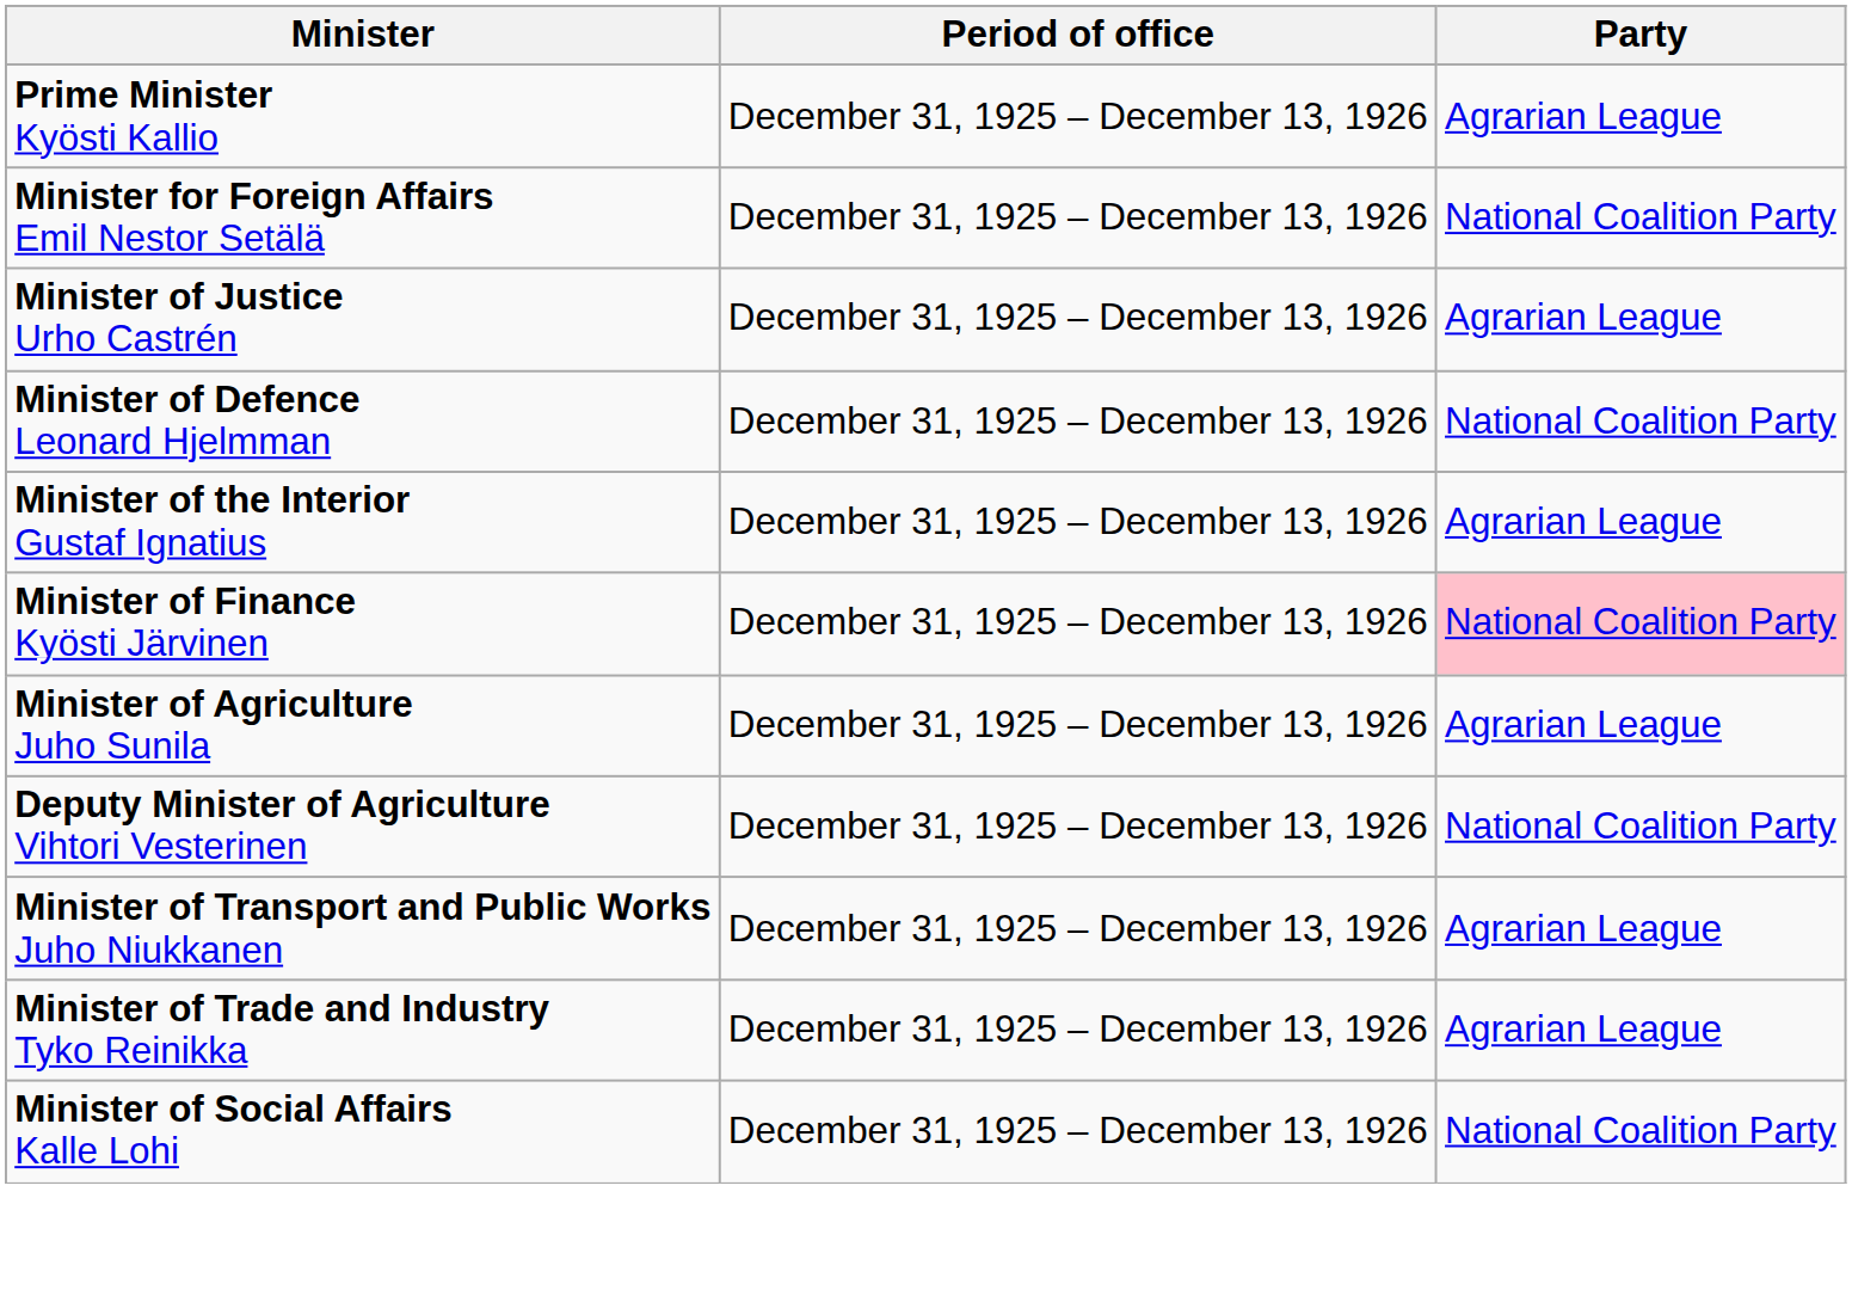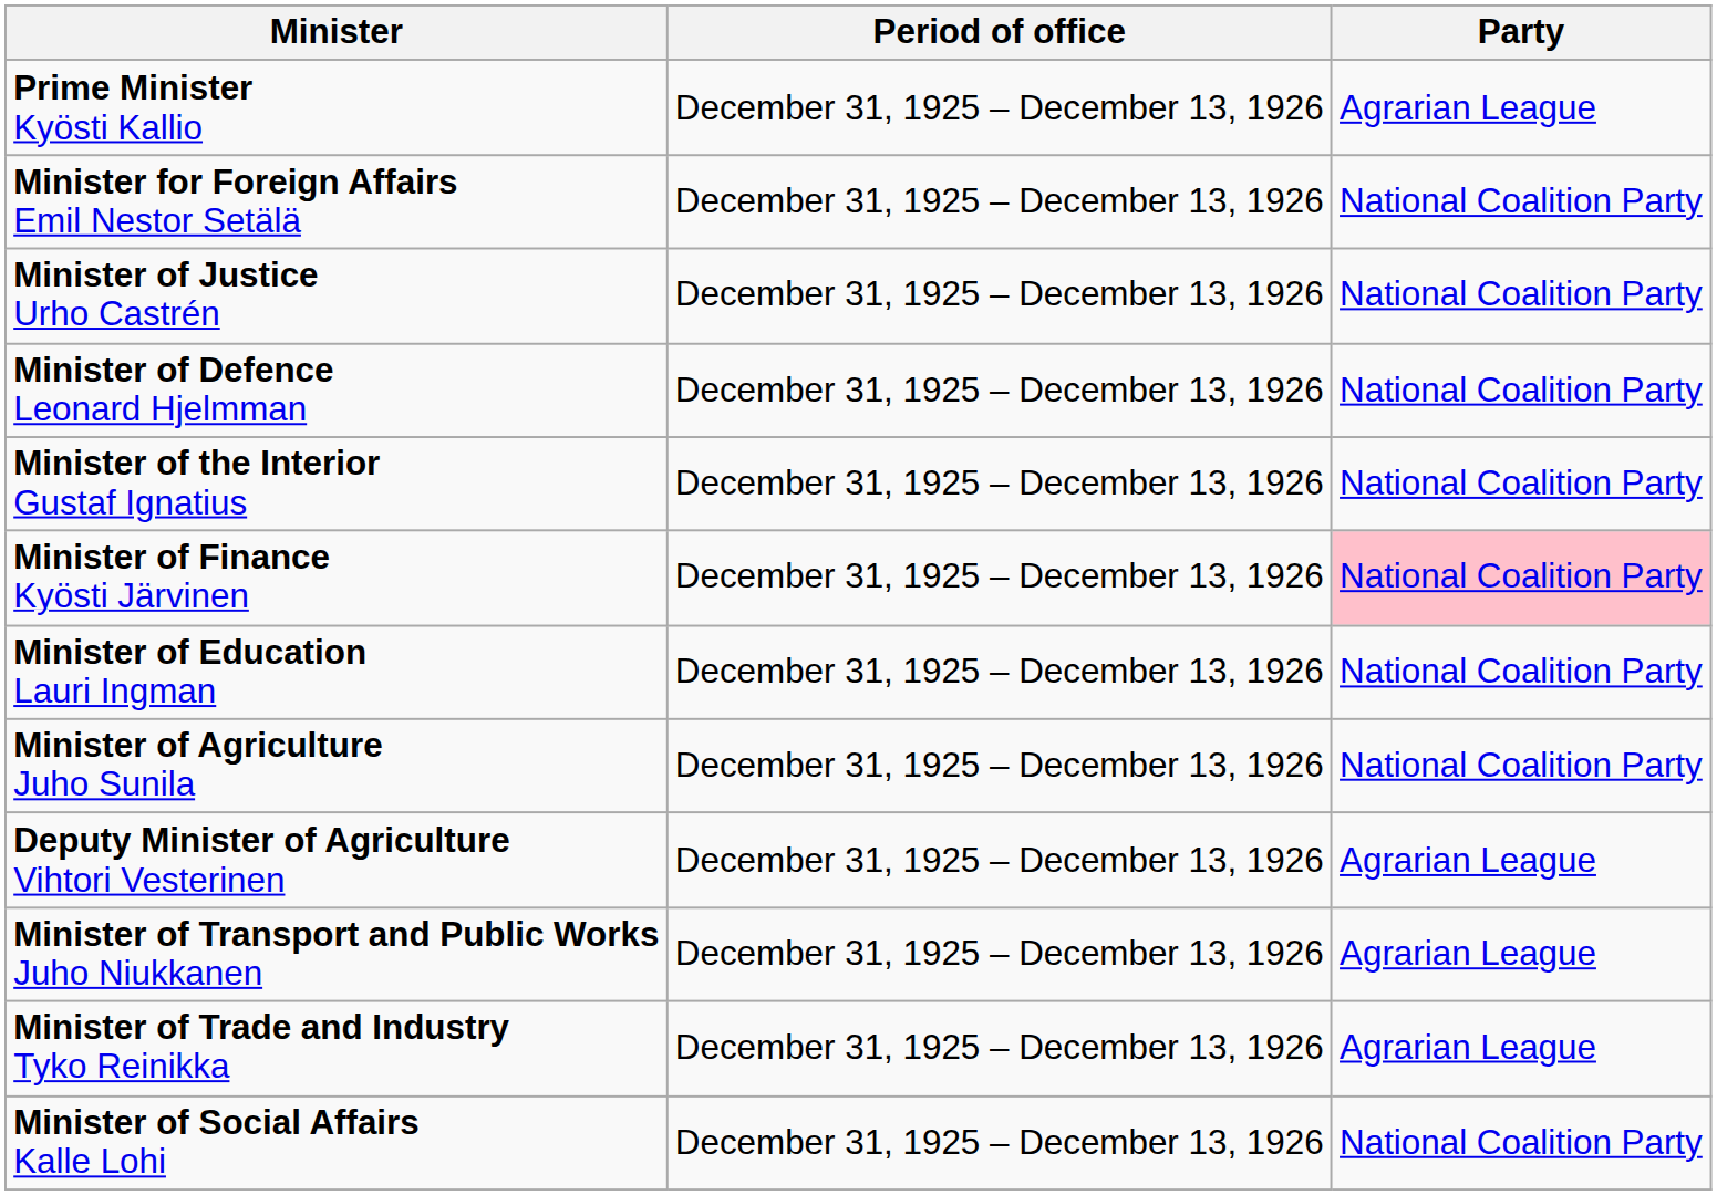Minister of Justice Urho Castrén | Party: Agrarian League -> National Coalition Party
Minister of the Interior Gustaf Ignatius | Party: Agrarian League -> National Coalition Party
+ row: Minister of Education Lauri Ingman | December 31, 1925 – December 13, 1926 | National Coalition Party
Minister of Agriculture Juho Sunila | Party: Agrarian League -> National Coalition Party
Deputy Minister of Agriculture Vihtori Vesterinen | Party: National Coalition Party -> Agrarian League
